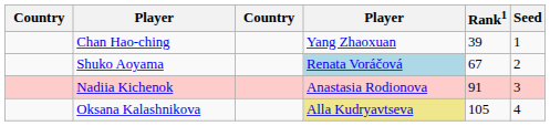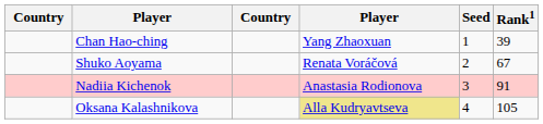columns swapped: Rank1 <-> Seed
Shuko Aoyama | column 4: lightblue background -> no background
